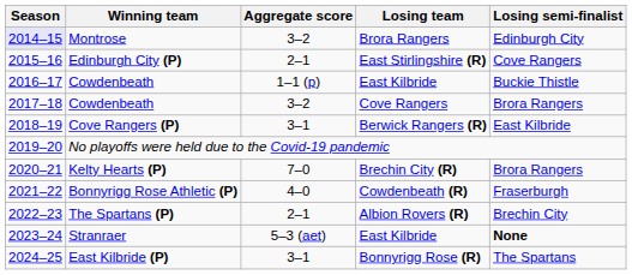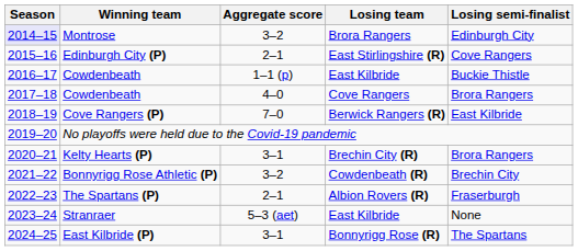Cowdenbeath / Cove Rangers | Aggregate score: 3–2 -> 4–0
Cove Rangers (P) | Aggregate score: 3–1 -> 7–0
Kelty Hearts (P) | Aggregate score: 7–0 -> 3–1
Bonnyrigg Rose Athletic (P) | Aggregate score: 4–0 -> 3–2
Bonnyrigg Rose Athletic (P) | Losing semi-finalist: Fraserburgh -> Brechin City
The Spartans (P) | Losing semi-finalist: Brechin City -> Fraserburgh
Stranraer | Losing semi-finalist: bold -> normal
